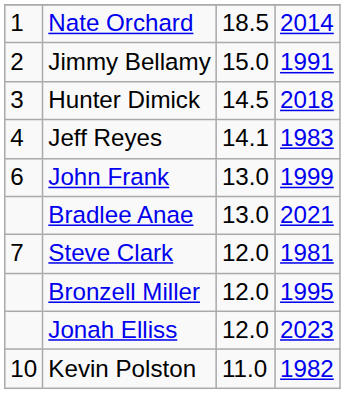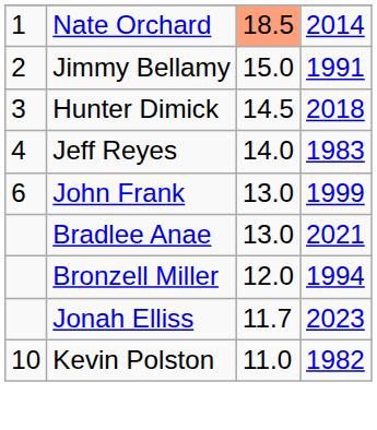Nate Orchard | column 3: no background -> lightsalmon background
Jeff Reyes | column 3: 14.1 -> 14.0
- row: 7 | Steve Clark | 12.0 | 1981
Bronzell Miller | column 4: 1995 -> 1994
Jonah Elliss | column 3: 12.0 -> 11.7
